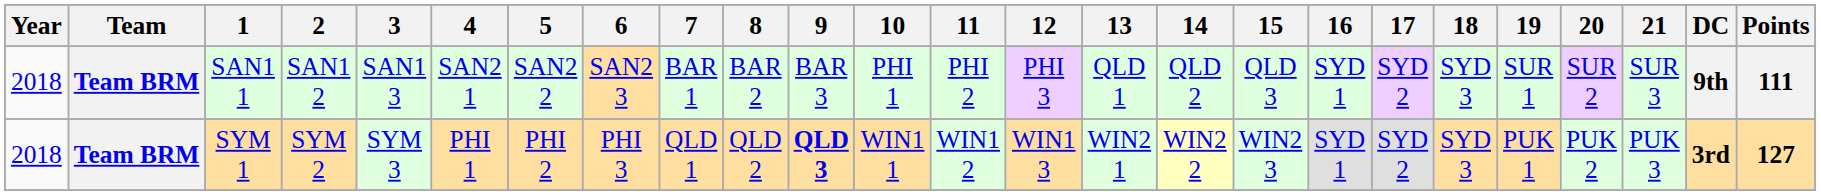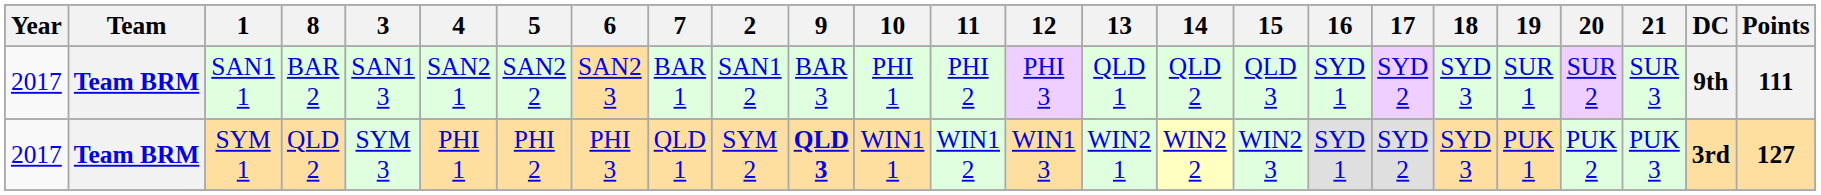columns swapped: 2 <-> 8
SAN1 1 | Year: 2018 -> 2017
SYM 1 | Year: 2018 -> 2017
